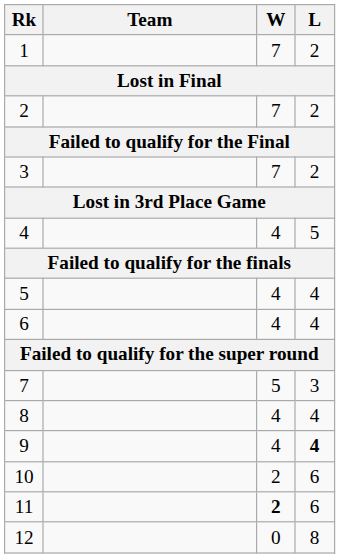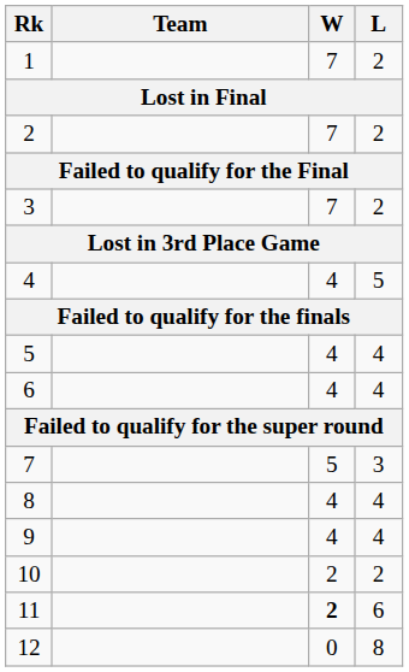9 | L: bold -> normal
10 | L: 6 -> 2
